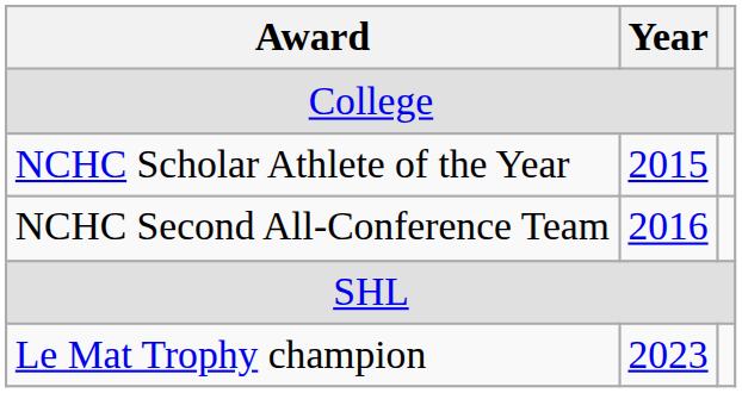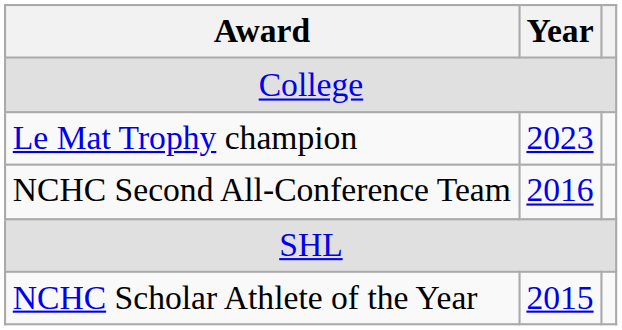rows swapped: NCHC Scholar Athlete of the Year <-> Le Mat Trophy champion
